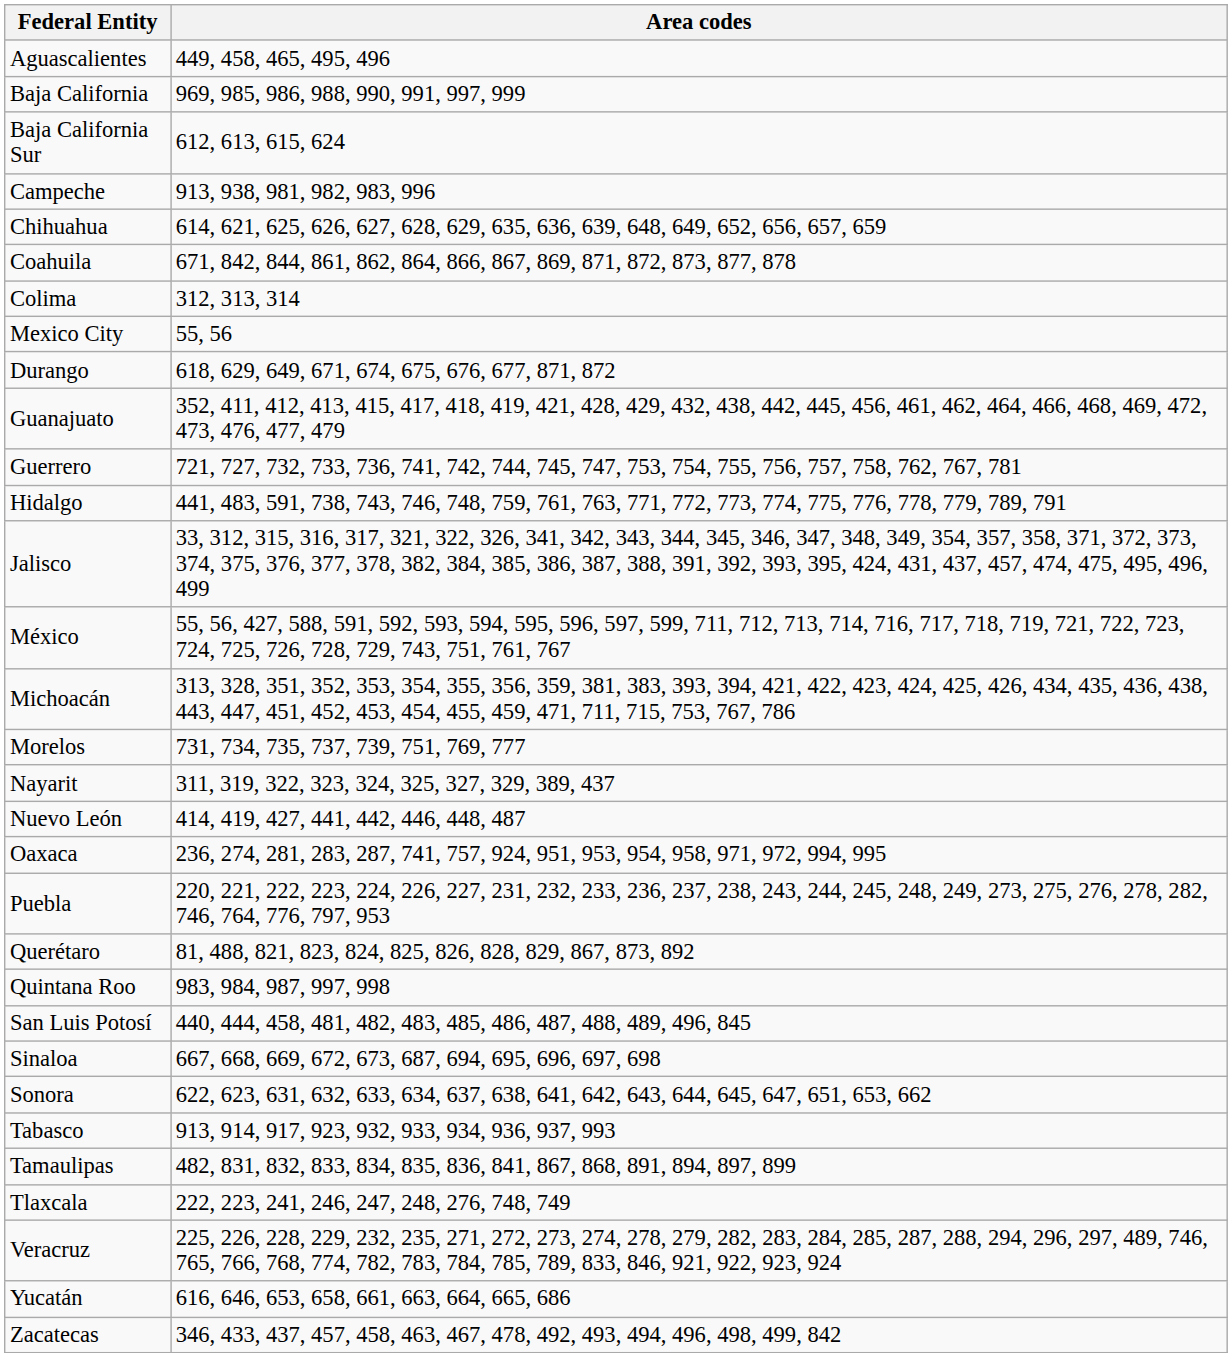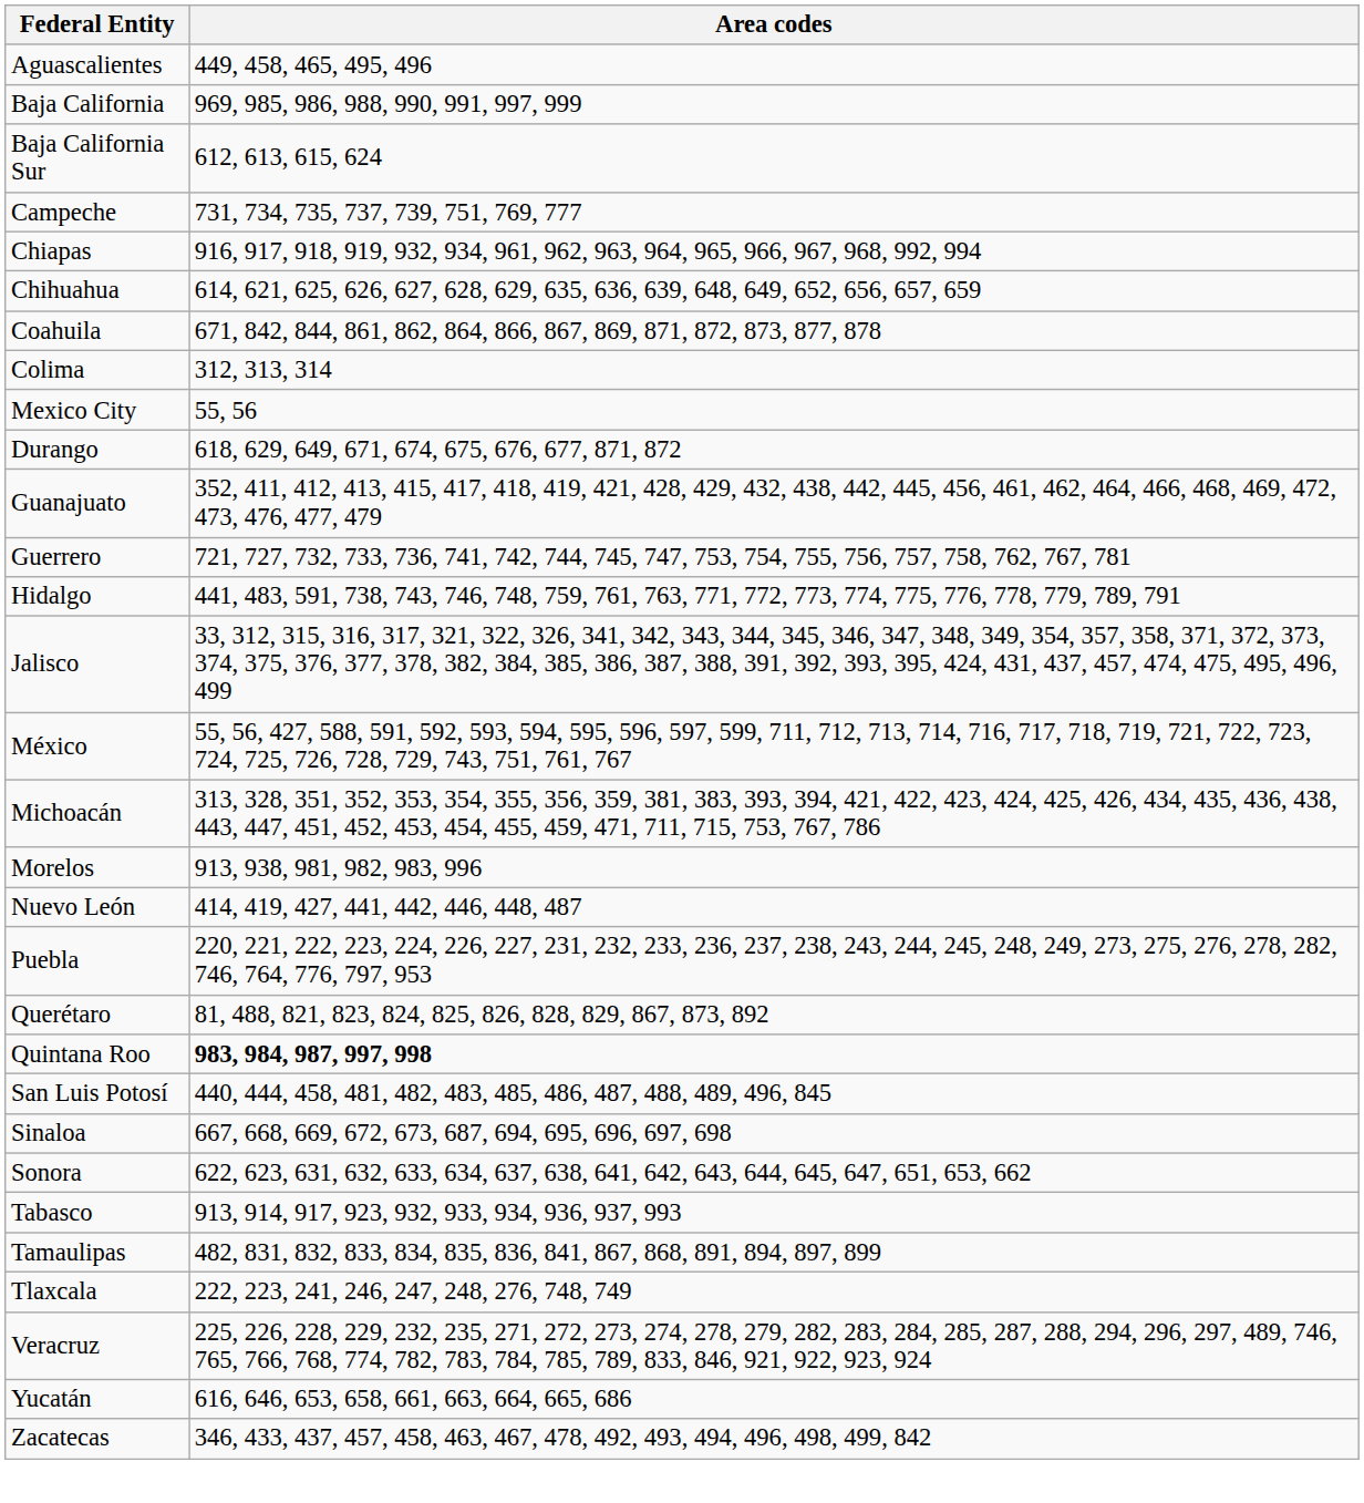Campeche | Area codes: 913, 938, 981, 982, 983, 996 -> 731, 734, 735, 737, 739, 751, 769, 777
+ row: Chiapas | 916, 917, 918, 919, 932, 934, 961, 962, 963, 964, 965, 966, 967, 968, 992, 994
Morelos | Area codes: 731, 734, 735, 737, 739, 751, 769, 777 -> 913, 938, 981, 982, 983, 996
- row: Nayarit | 311, 319, 322, 323, 324, 325, 327, 329, 389, 437
- row: Oaxaca | 236, 274, 281, 283, 287, 741, 757, 924, 951, 953, 954, 958, 971, 972, 994, 995
Quintana Roo | Area codes: normal -> bold
